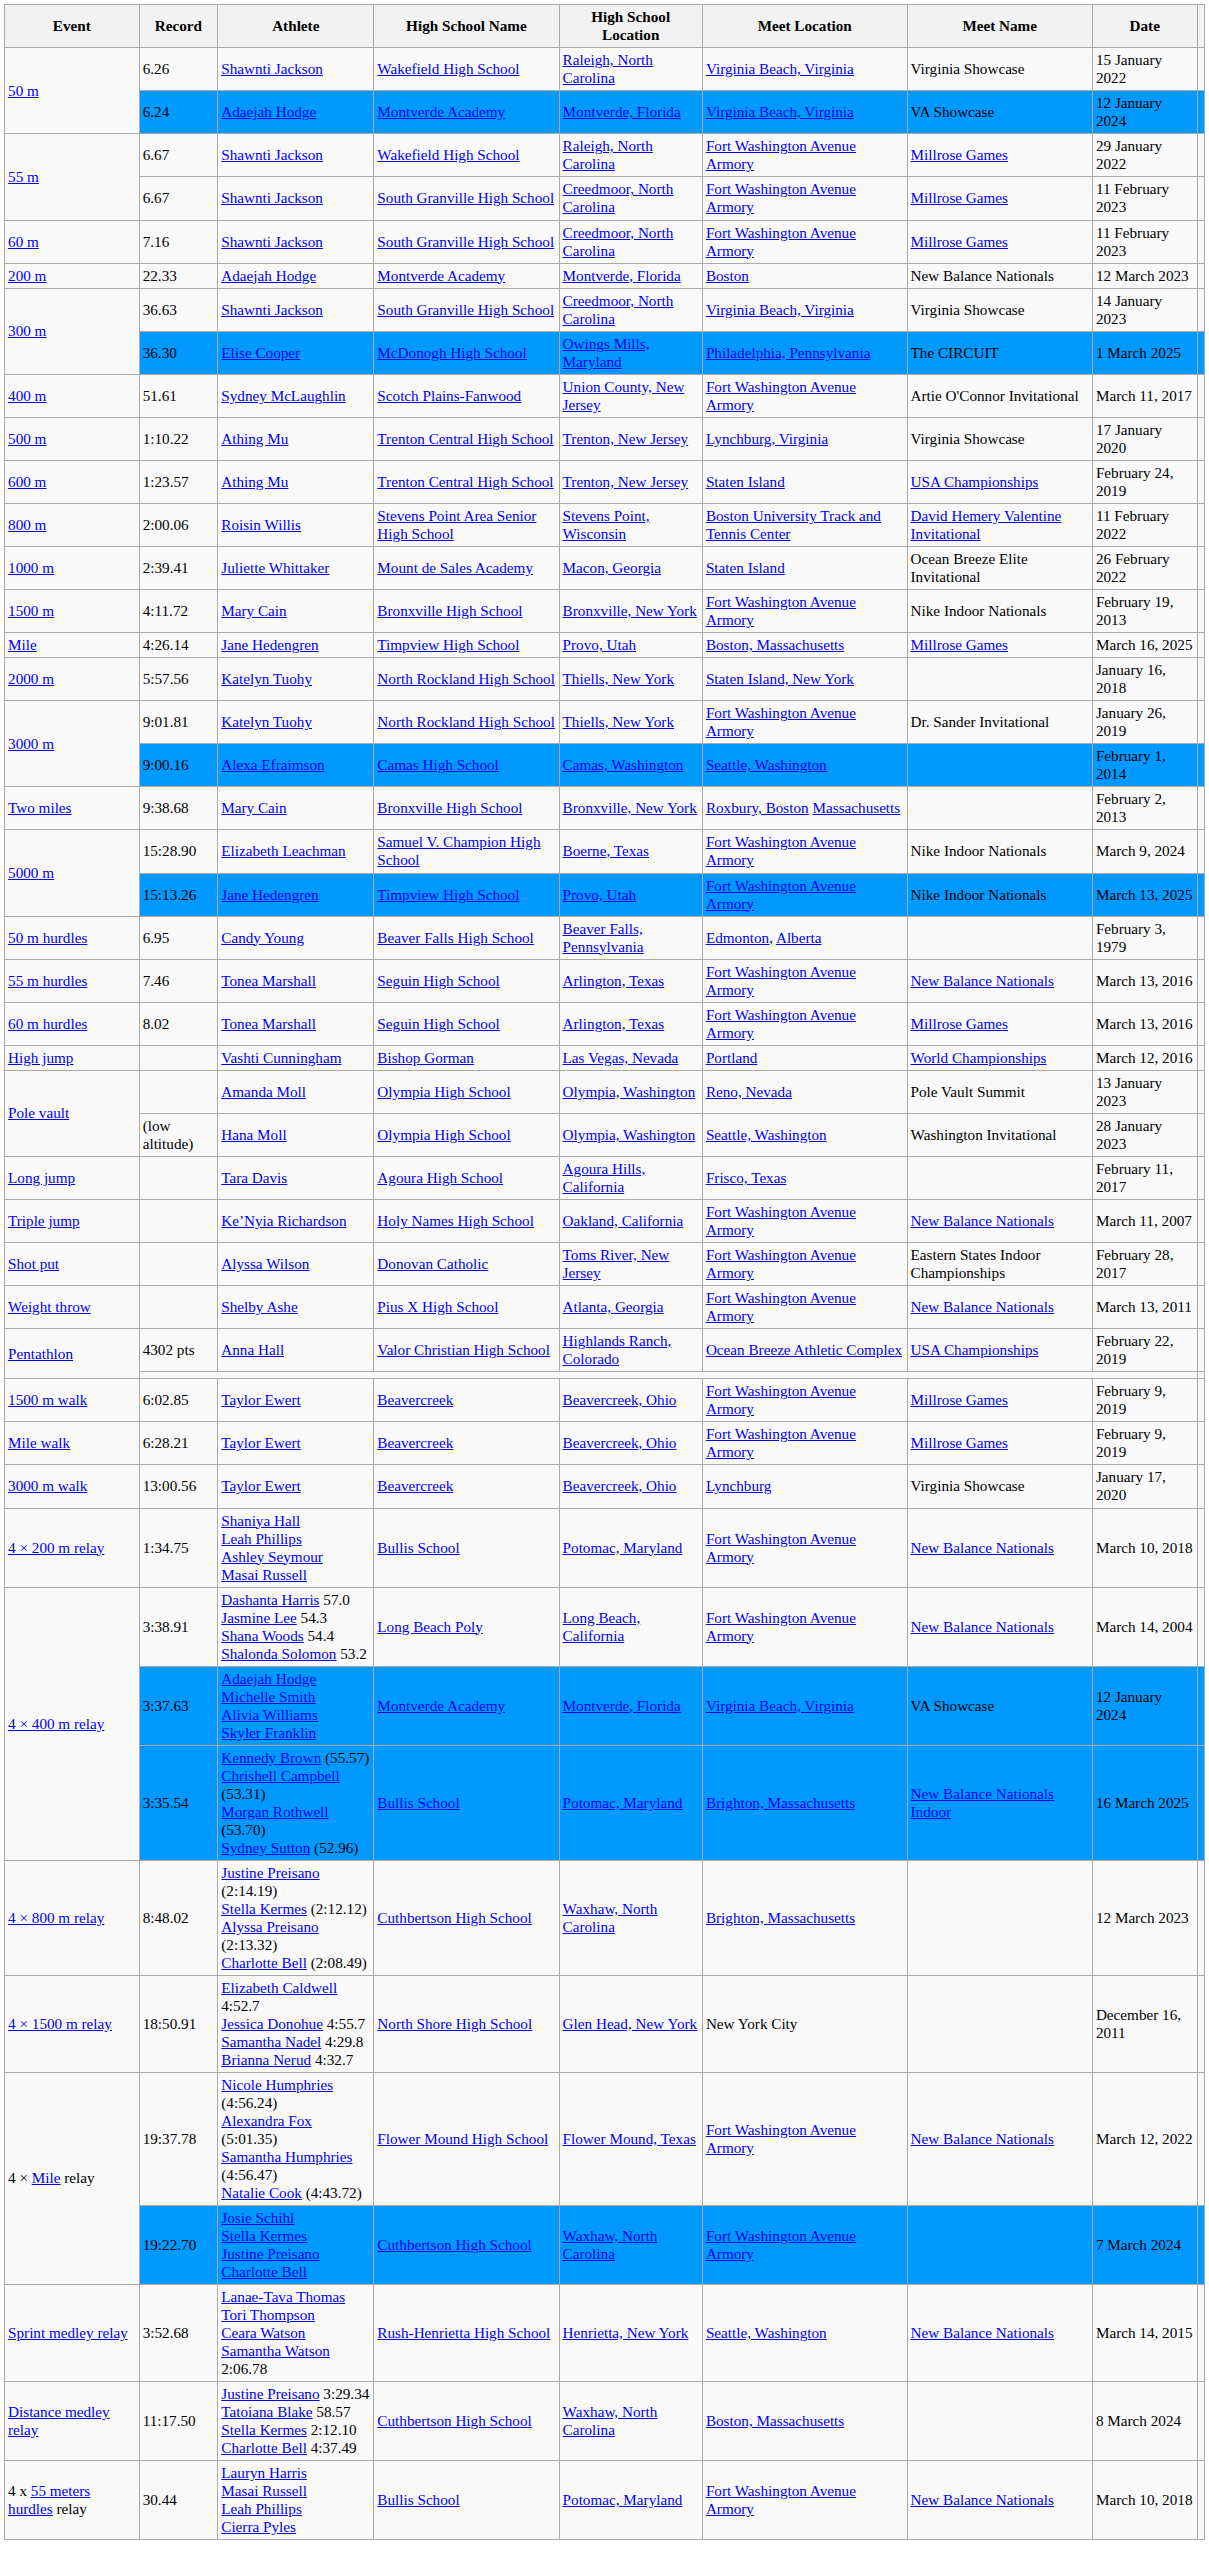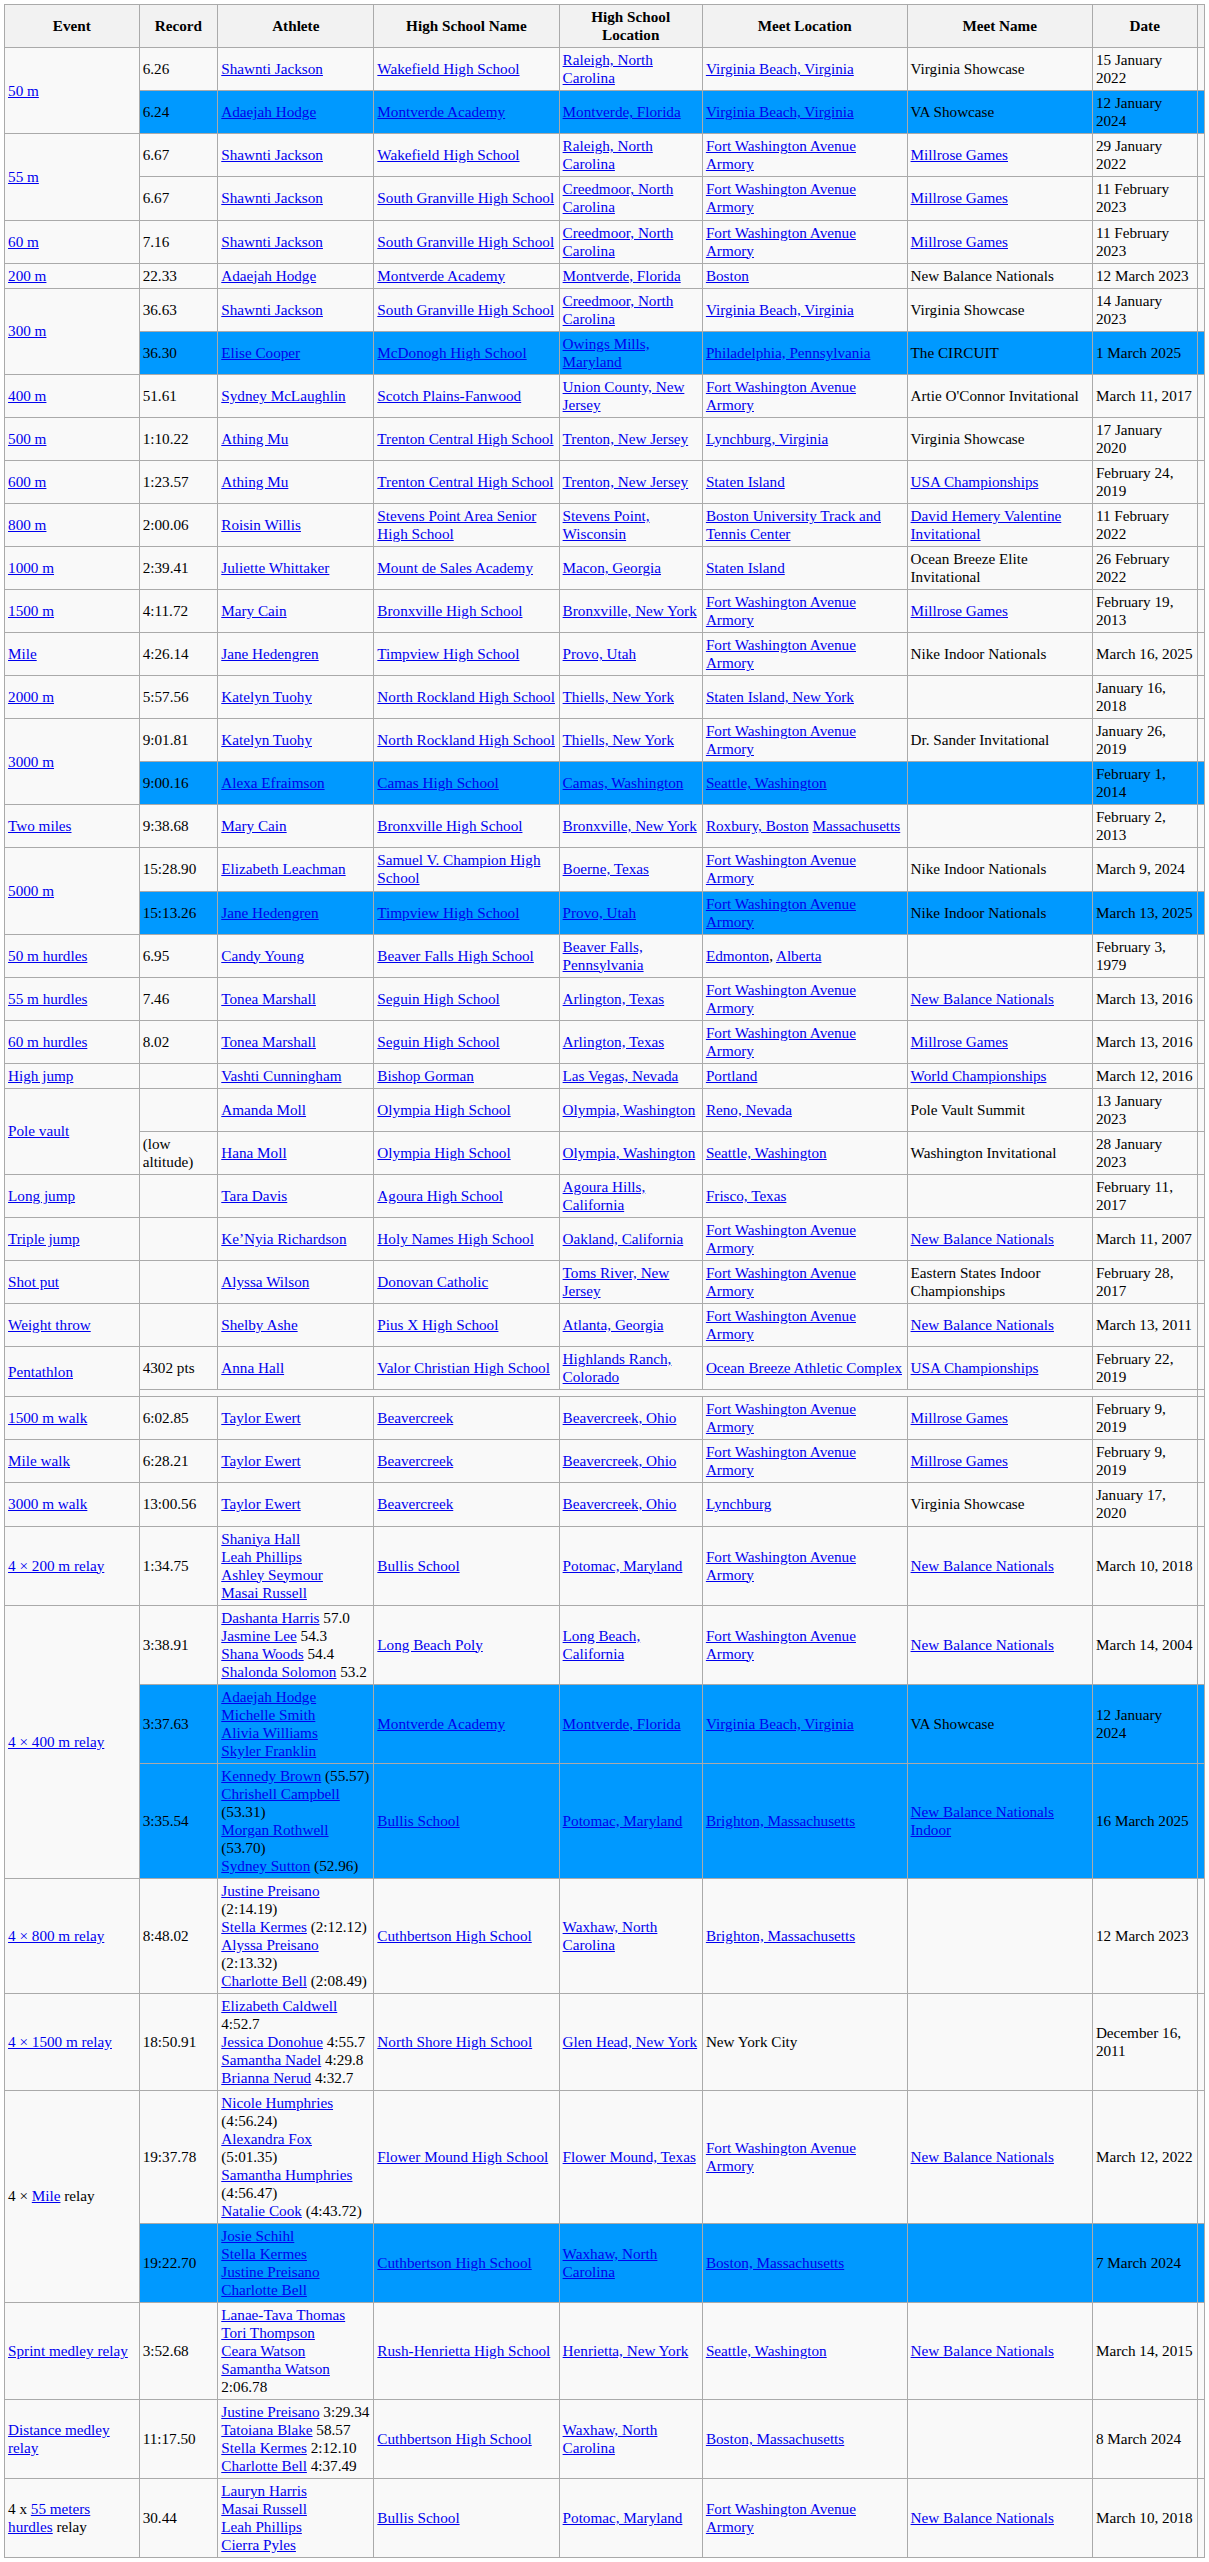4:11.72 | Meet Name: Nike Indoor Nationals -> Millrose Games
4:26.14 | Meet Location: Boston, Massachusetts -> Fort Washington Avenue Armory
4:26.14 | Meet Name: Millrose Games -> Nike Indoor Nationals
19:22.70 | Meet Location: Fort Washington Avenue Armory -> Boston, Massachusetts
